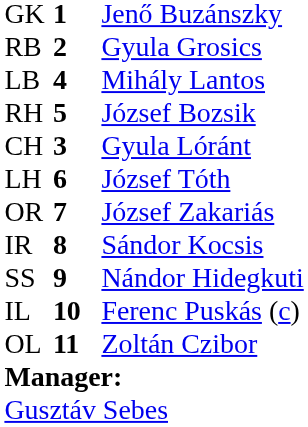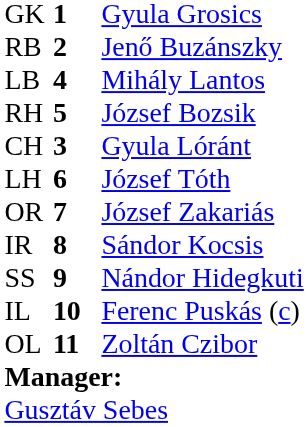GK | column 3: Jenő Buzánszky -> Gyula Grosics
RB | column 3: Gyula Grosics -> Jenő Buzánszky
